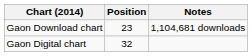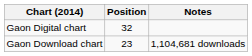rows swapped: Gaon Digital chart <-> Gaon Download chart
